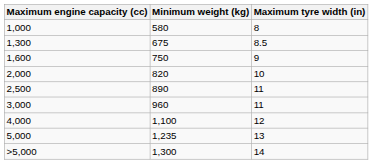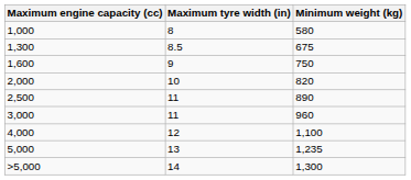columns swapped: Minimum weight (kg) <-> Maximum tyre width (in)
